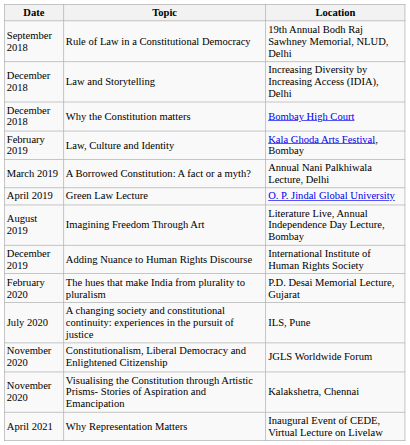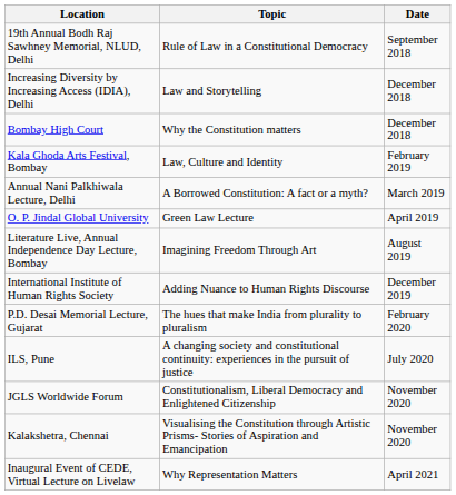columns swapped: Date <-> Location
